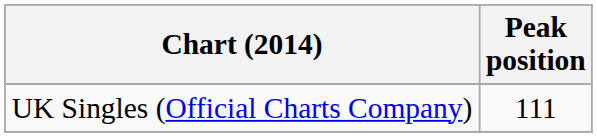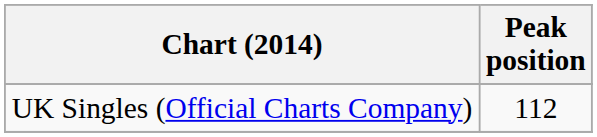UK Singles (Official Charts Company) | Peak position: 111 -> 112
